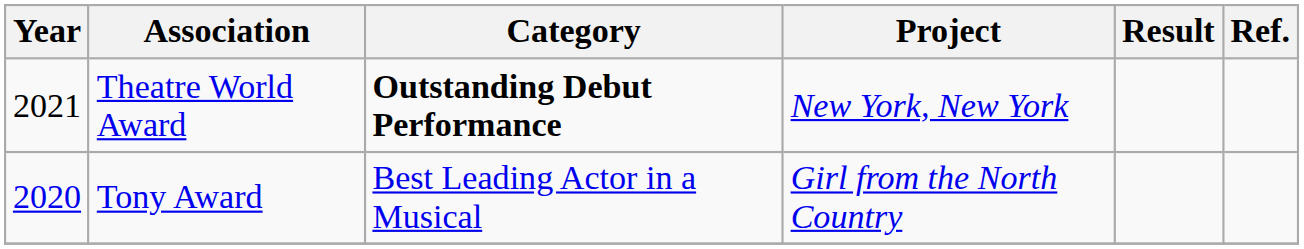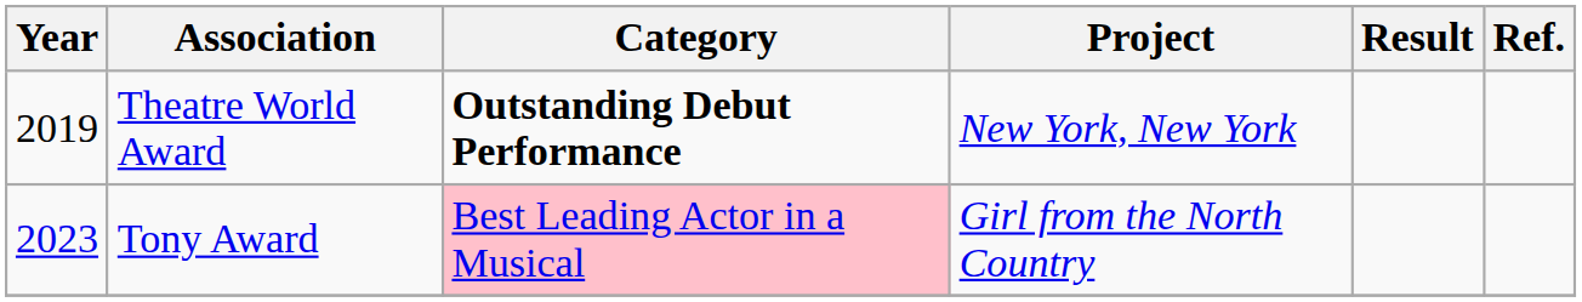Theatre World Award | Year: 2021 -> 2019
Tony Award | Year: 2020 -> 2023
Tony Award | Category: no background -> pink background
